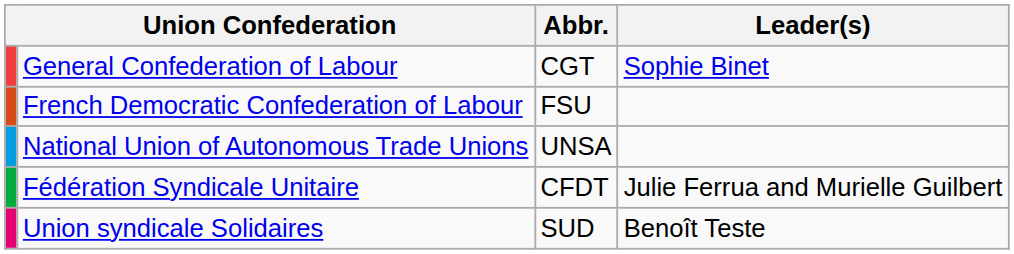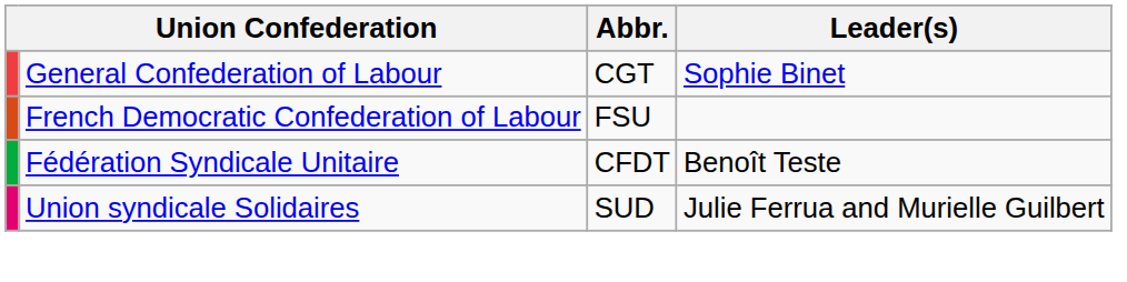- row: National Union of Autonomous Trade Unions | UNSA
Fédération Syndicale Unitaire | Leader(s): Julie Ferrua and Murielle Guilbert -> Benoît Teste
Union syndicale Solidaires | Leader(s): Benoît Teste -> Julie Ferrua and Murielle Guilbert
